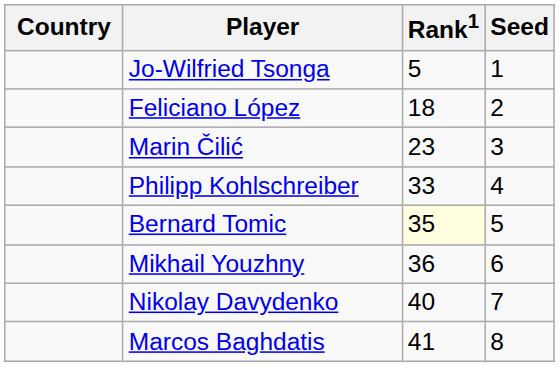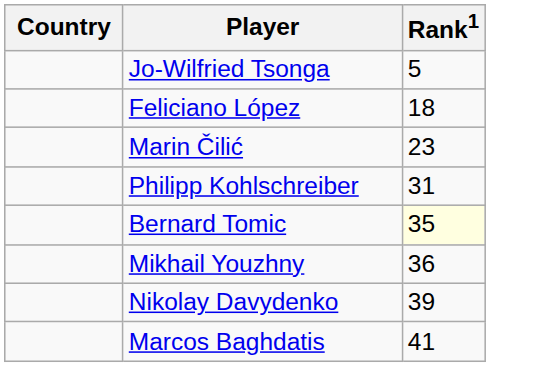- column: Seed | 1 | 2 | 3 | 4 | 5 | 6 | 7 | 8
Philipp Kohlschreiber | Rank1: 33 -> 31
Nikolay Davydenko | Rank1: 40 -> 39
